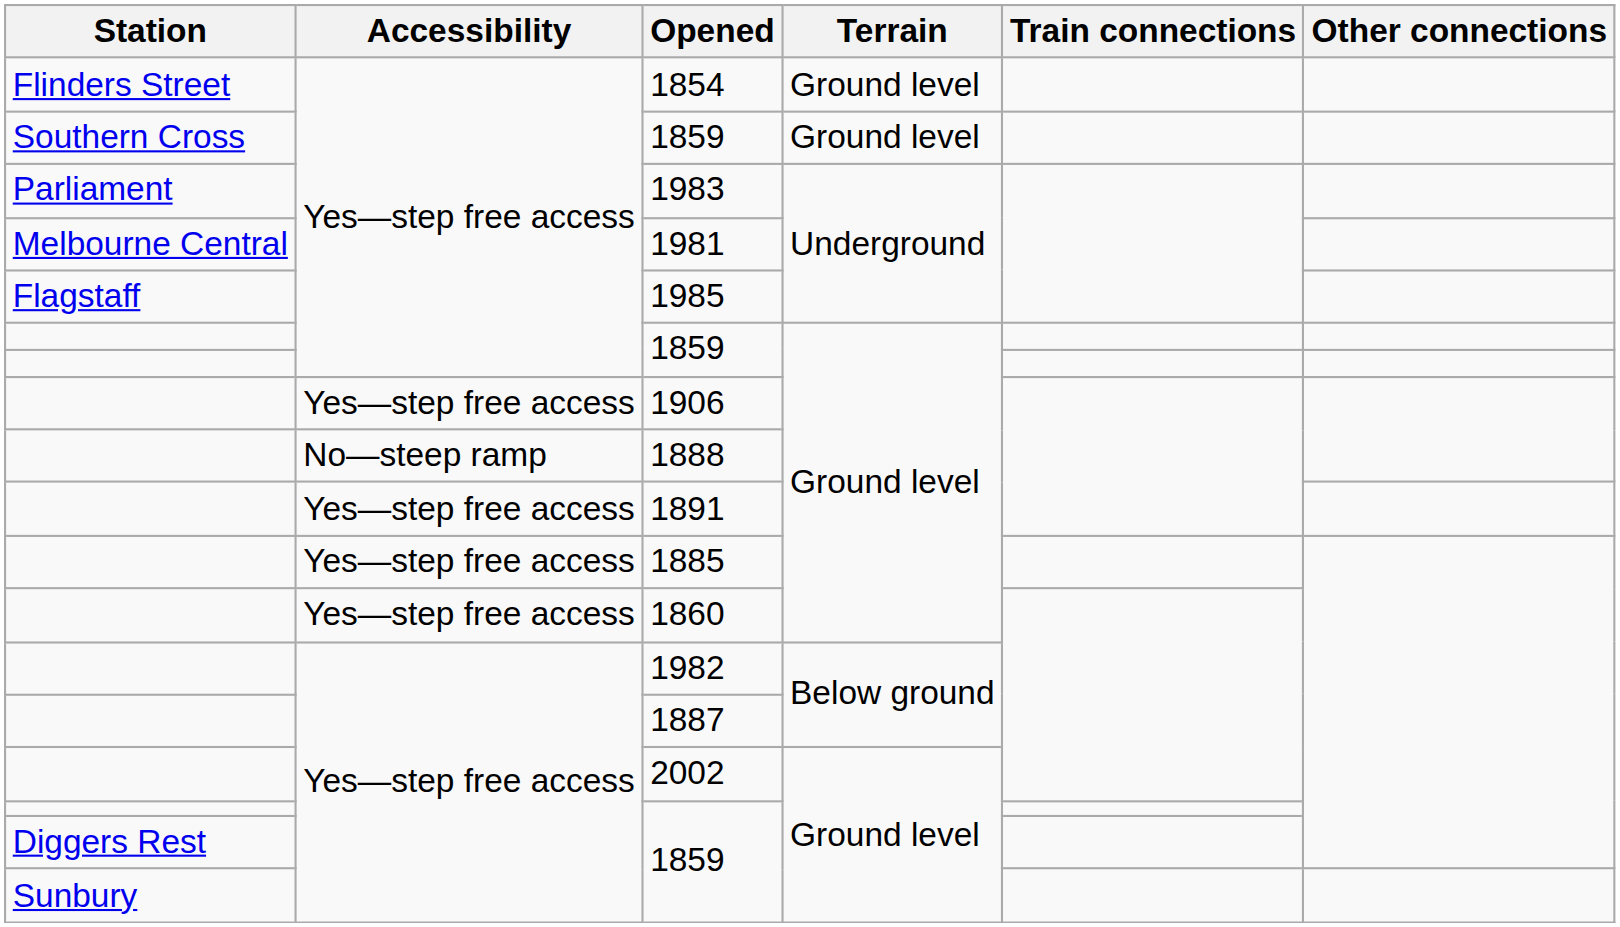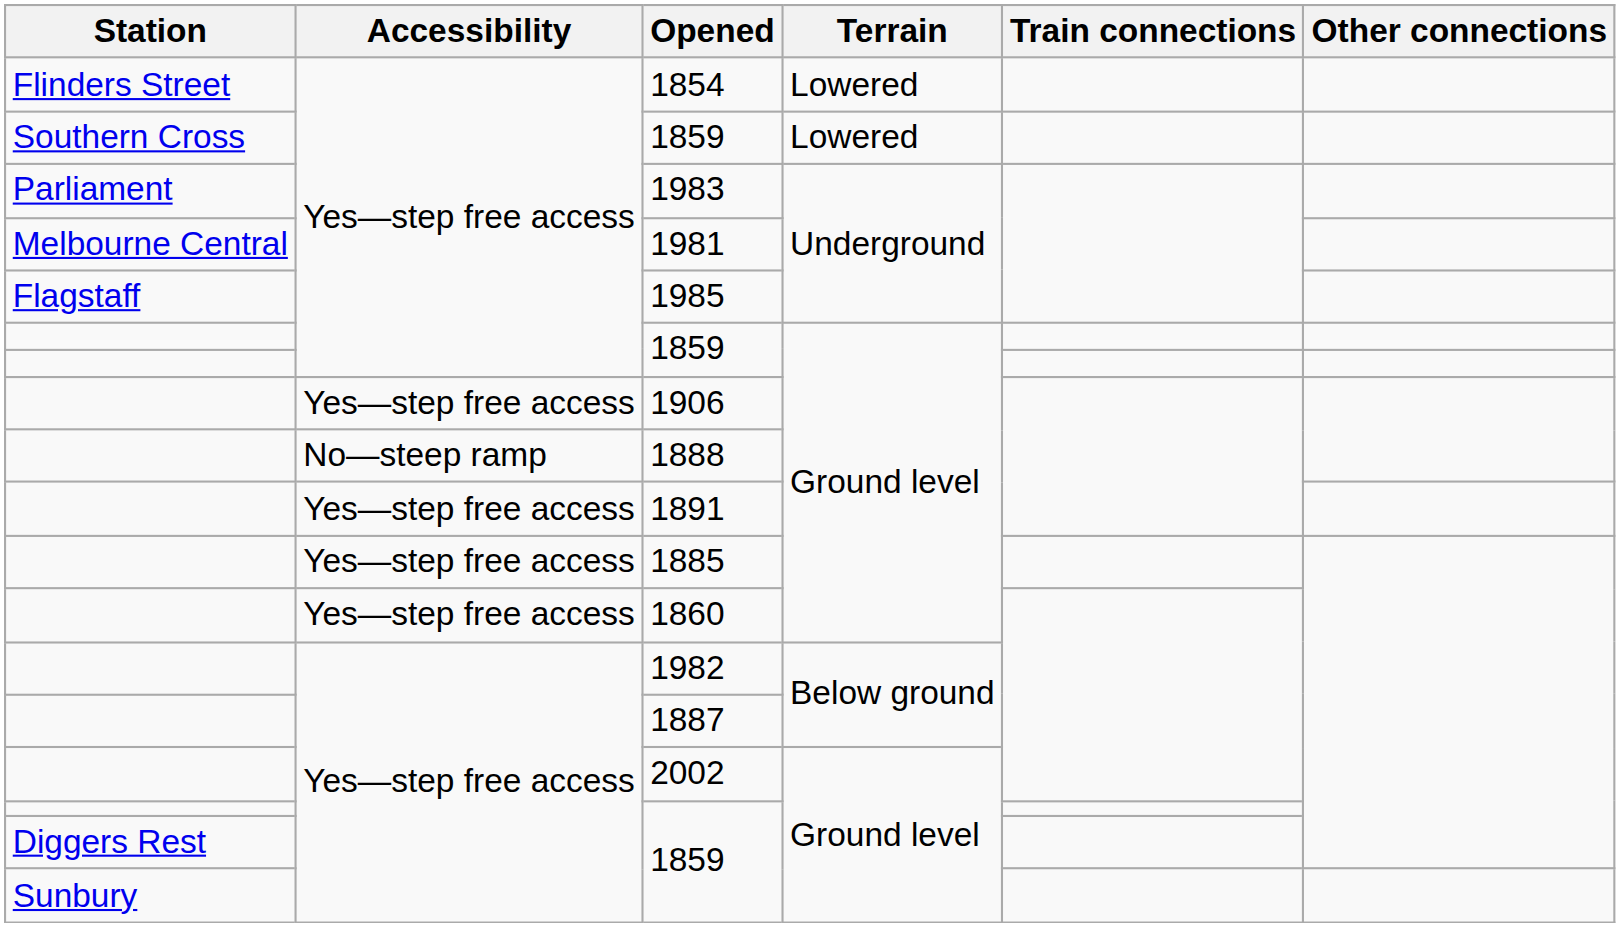1854 | Terrain: Ground level -> Lowered
Southern Cross / 1859 | Terrain: Ground level -> Lowered
